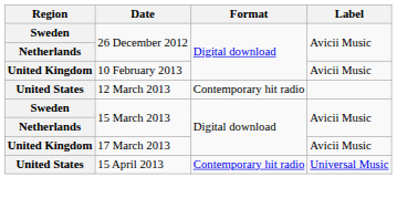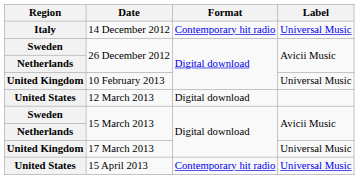+ row: Italy | 14 December 2012 | Contemporary hit radio | Universal Music
10 February 2013 | Label: Avicii Music -> Universal Music
12 March 2013 | Format: Contemporary hit radio -> Digital download
17 March 2013 | Label: Avicii Music -> Universal Music
